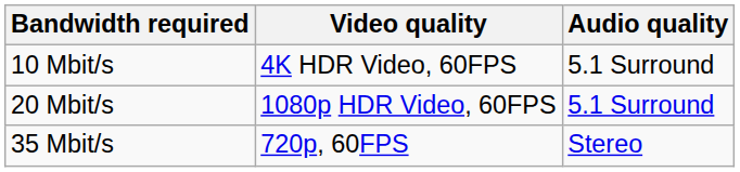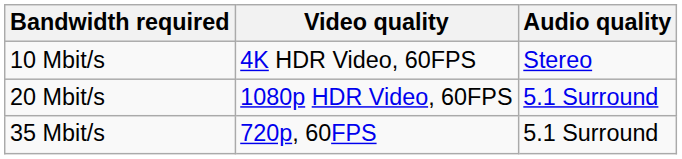10 Mbit/s | Audio quality: 5.1 Surround -> Stereo
35 Mbit/s | Audio quality: Stereo -> 5.1 Surround
